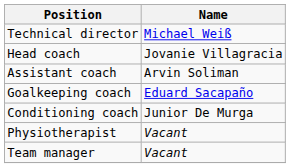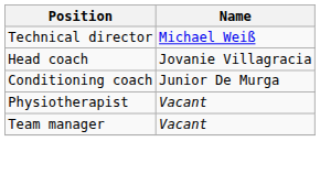- row: Assistant coach | Arvin Soliman
- row: Goalkeeping coach | Eduard Sacapaño
